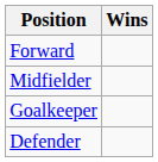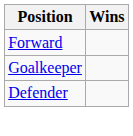- row: Midfielder
